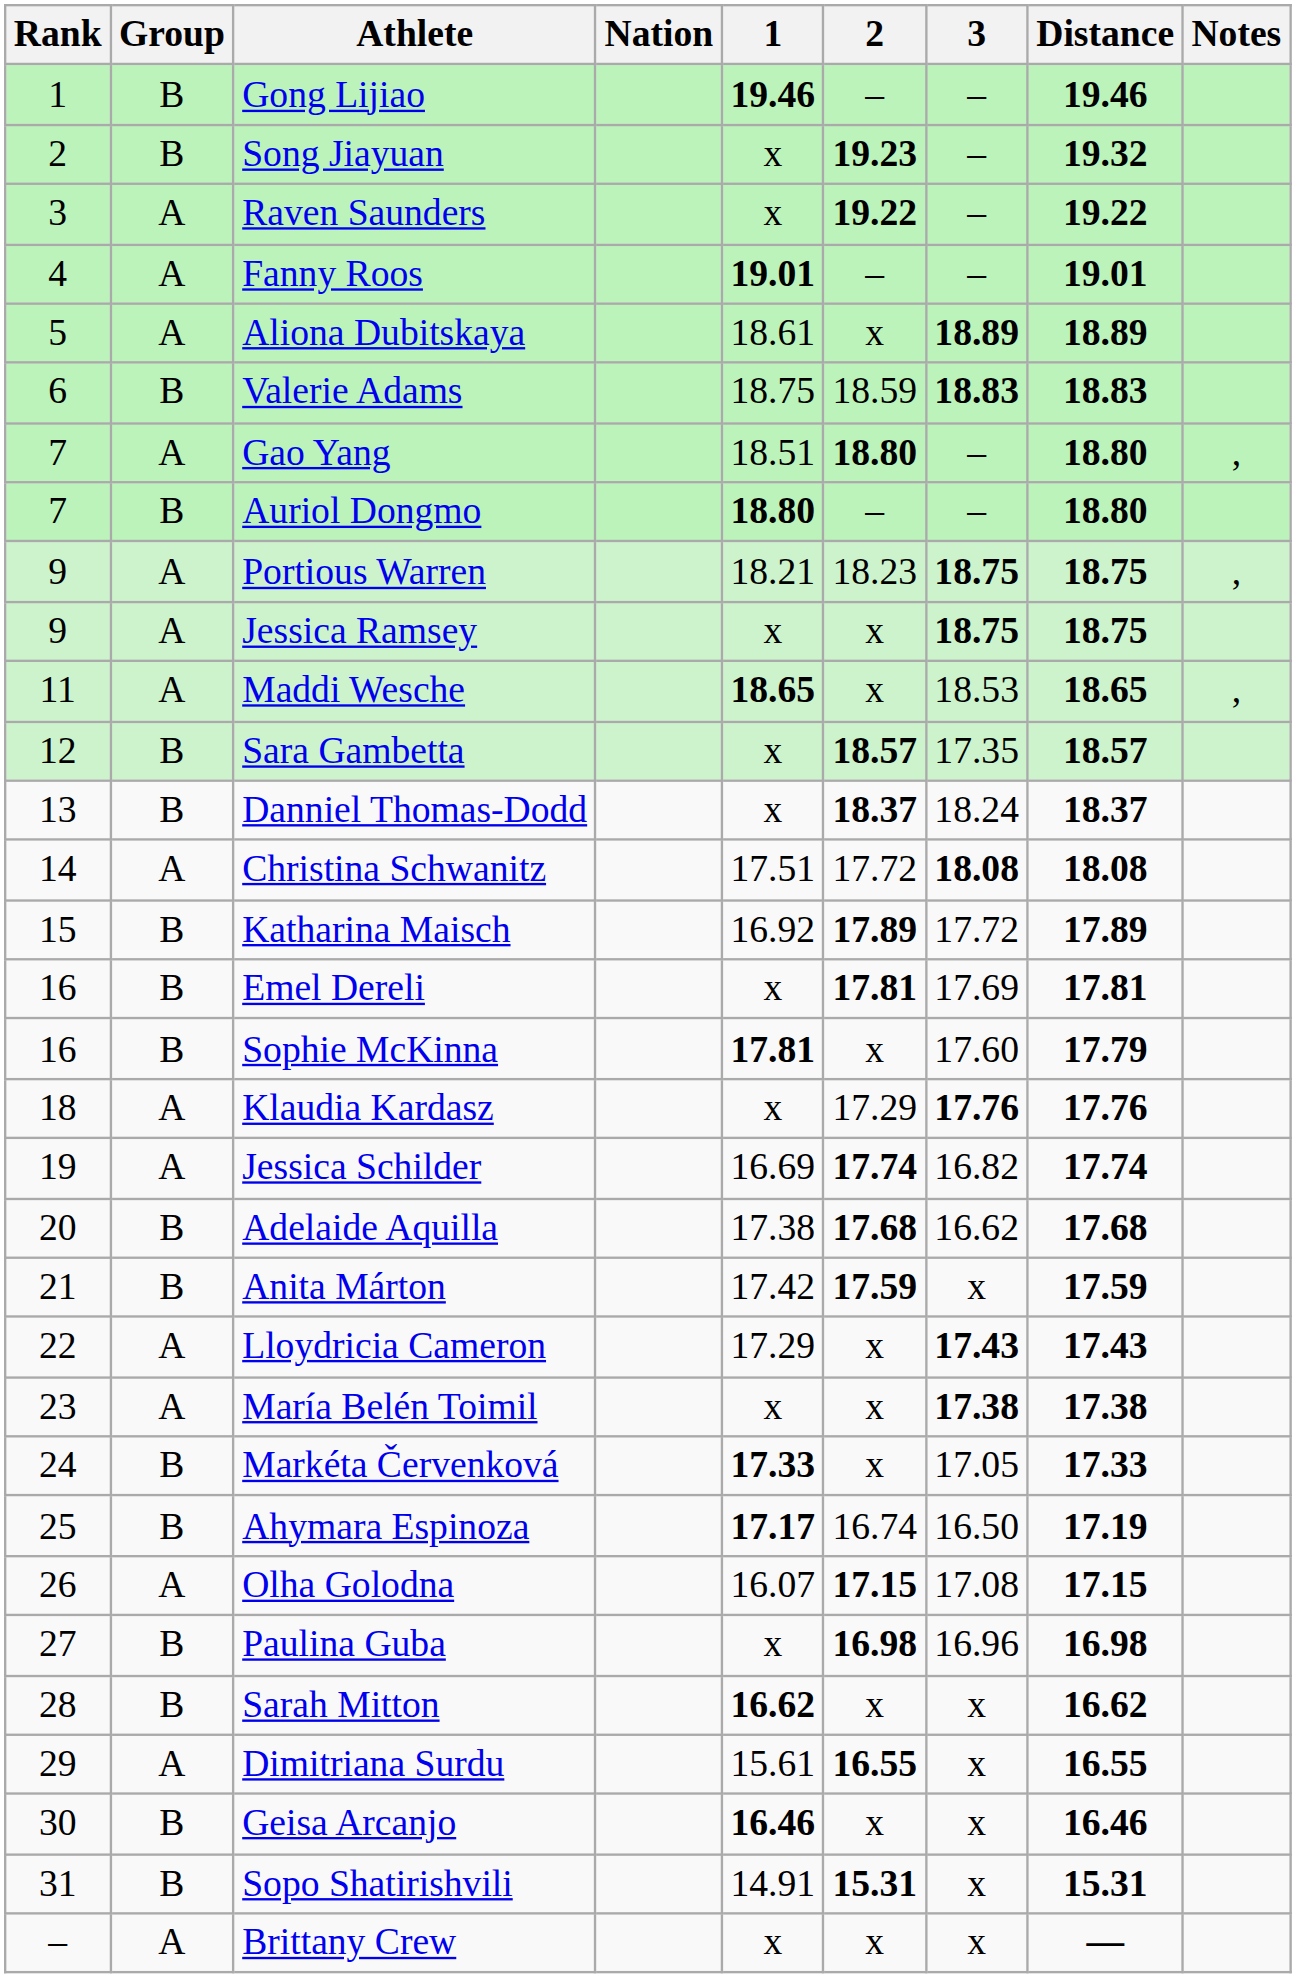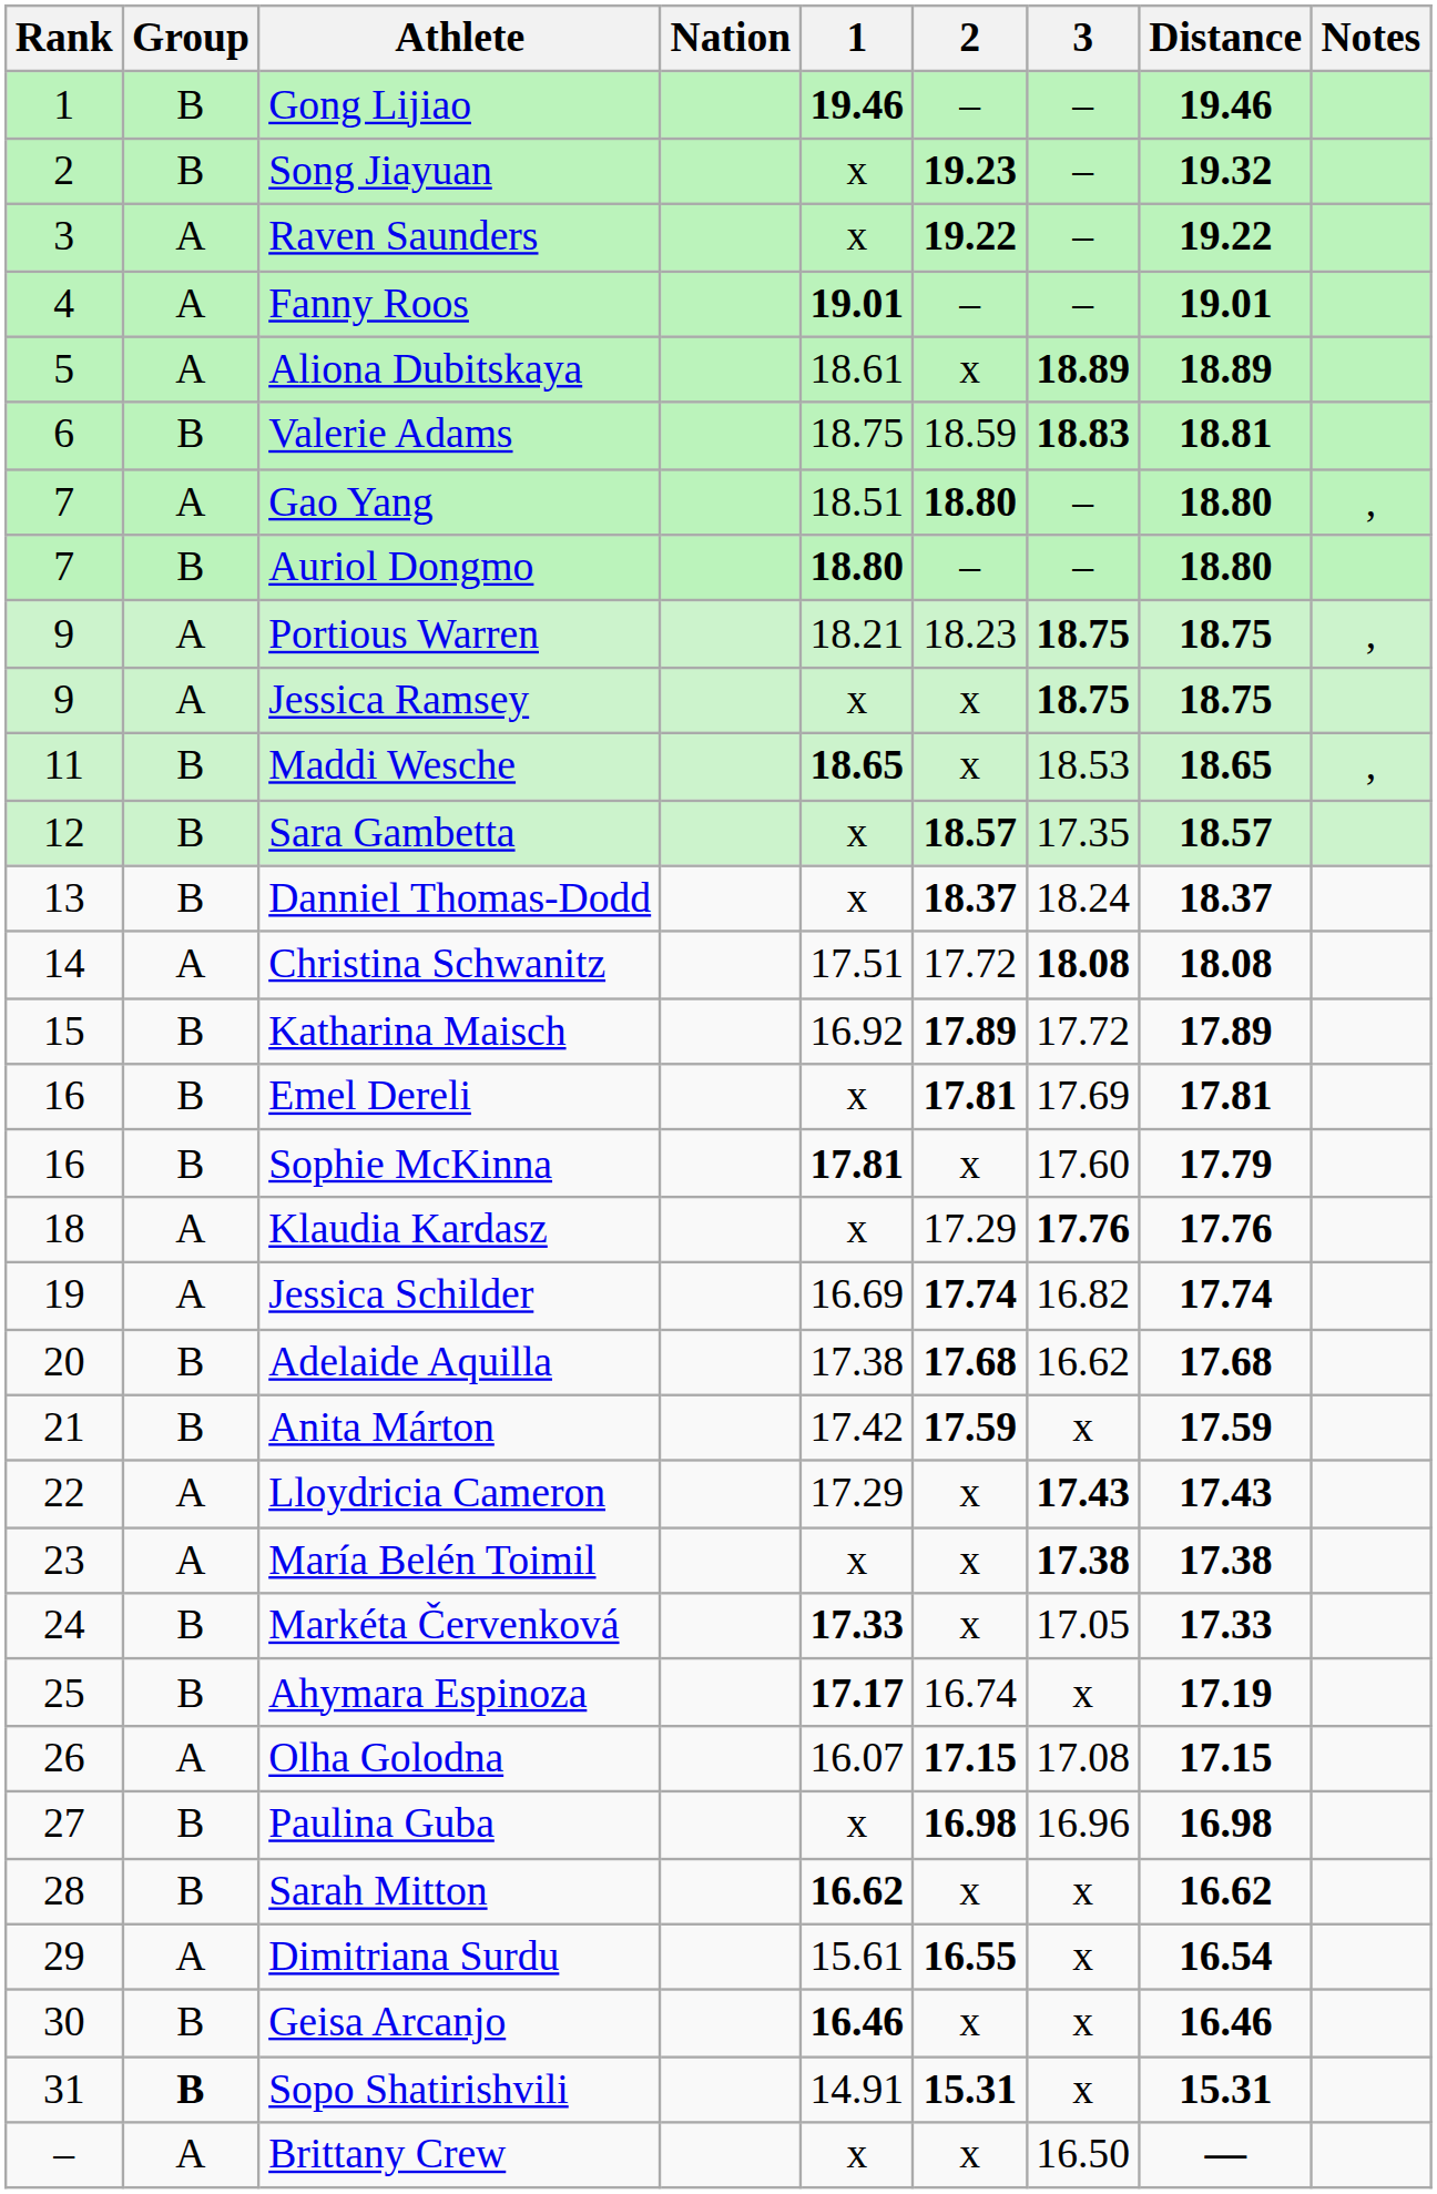Valerie Adams | Distance: 18.83 -> 18.81
Maddi Wesche | Group: A -> B
Ahymara Espinoza | 3: 16.50 -> x
Dimitriana Surdu | Distance: 16.55 -> 16.54
Sopo Shatirishvili | Group: normal -> bold
Brittany Crew | 3: x -> 16.50
